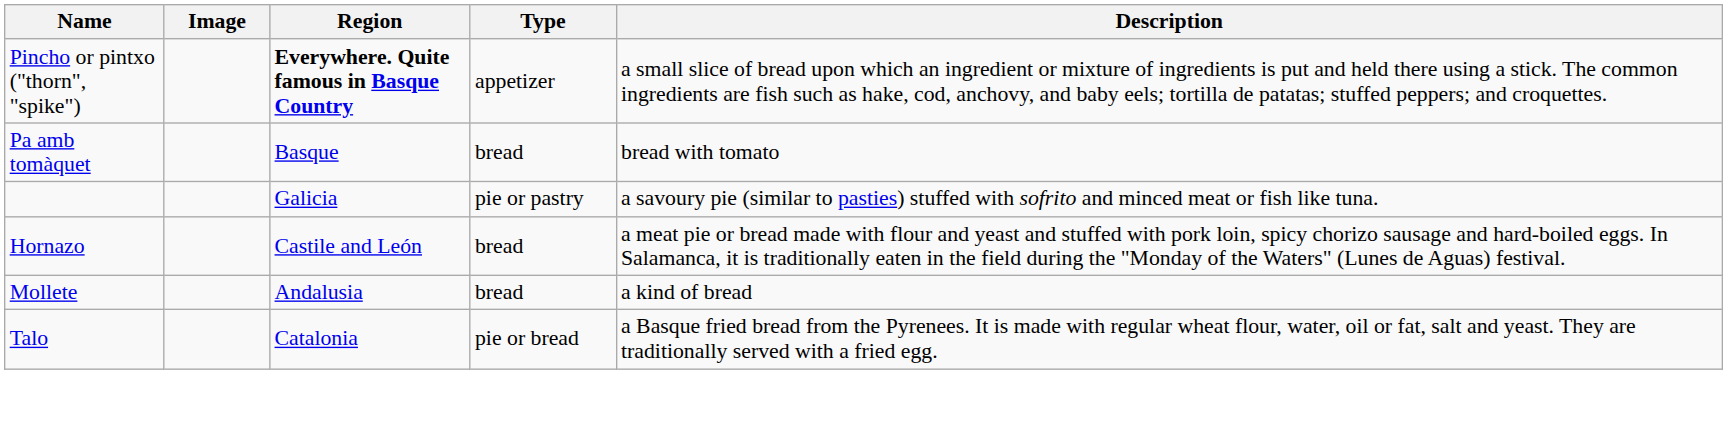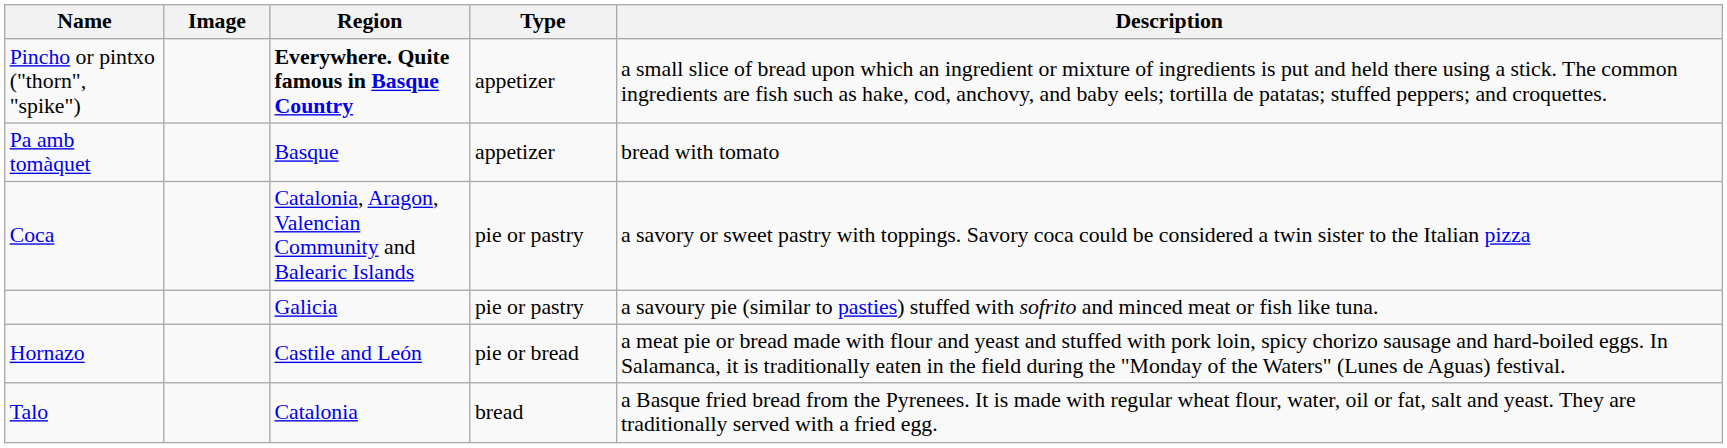Pa amb tomàquet | Type: bread -> appetizer
+ row: Coca | Catalonia, Aragon, Valencian Community and Balearic Islands | pie or pastry | a savory or sweet pastry with toppings. Savory coca could be considered a twin sister to the Italian pizza
Hornazo | Type: bread -> pie or bread
- row: Mollete | Andalusia | bread | a kind of bread
Talo | Type: pie or bread -> bread
